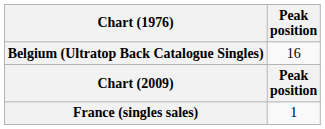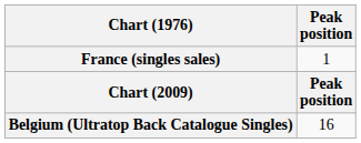rows swapped: France (singles sales) <-> Belgium (Ultratop Back Catalogue Singles)
